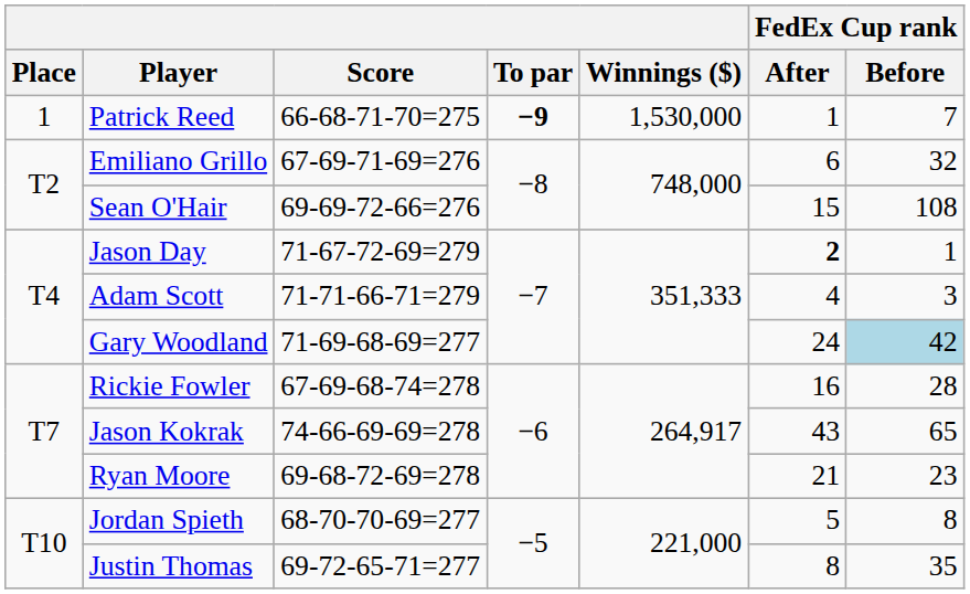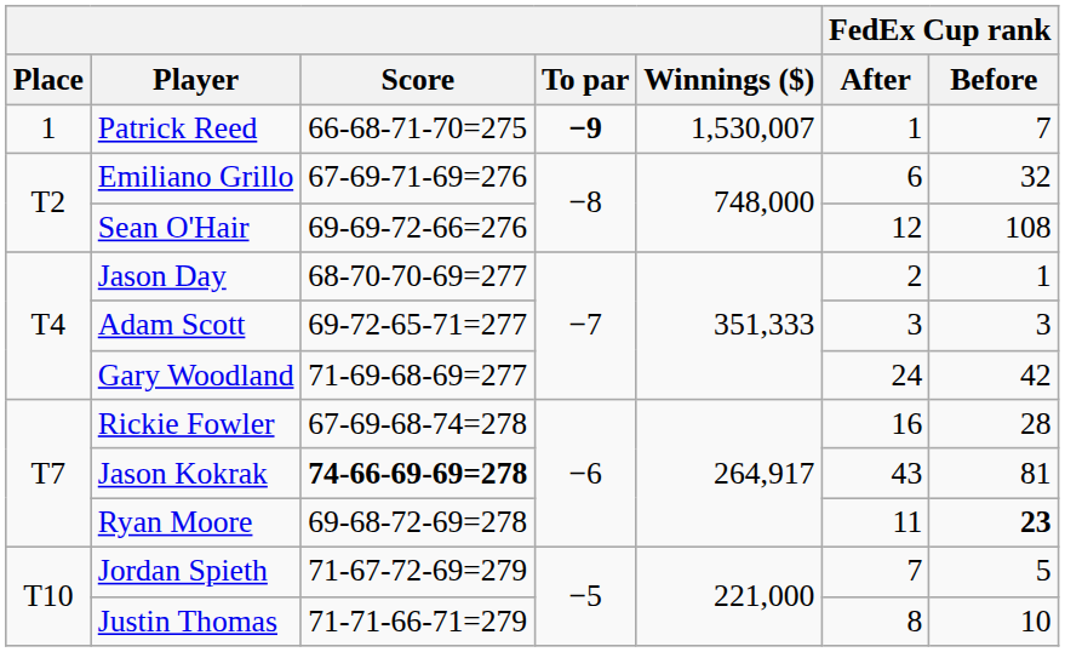Patrick Reed | Winnings ($): 1,530,000 -> 1,530,007
Sean O'Hair | FedEx Cup rank / After: 15 -> 12
Jason Day | Score: 71-67-72-69=279 -> 68-70-70-69=277
Jason Day | FedEx Cup rank / After: bold -> normal
Adam Scott | Score: 71-71-66-71=279 -> 69-72-65-71=277
Adam Scott | FedEx Cup rank / After: 4 -> 3
Gary Woodland | FedEx Cup rank / Before: lightblue background -> no background
Jason Kokrak | Score: normal -> bold
Jason Kokrak | FedEx Cup rank / Before: 65 -> 81
Ryan Moore | FedEx Cup rank / After: 21 -> 11
Ryan Moore | FedEx Cup rank / Before: normal -> bold
Jordan Spieth | Score: 68-70-70-69=277 -> 71-67-72-69=279
Jordan Spieth | FedEx Cup rank / After: 5 -> 7
Jordan Spieth | FedEx Cup rank / Before: 8 -> 5
Justin Thomas | Score: 69-72-65-71=277 -> 71-71-66-71=279
Justin Thomas | FedEx Cup rank / Before: 35 -> 10
